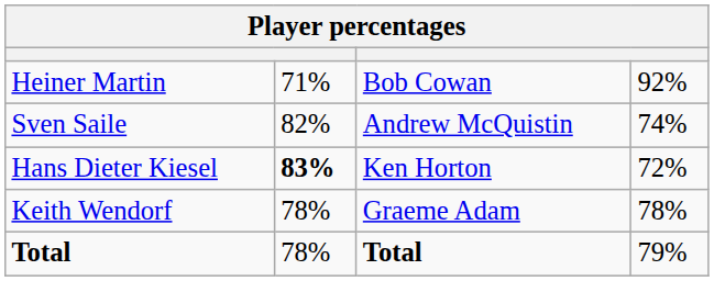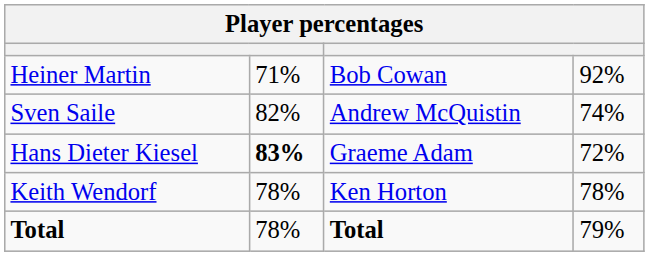Hans Dieter Kiesel | column 3: Ken Horton -> Graeme Adam
Keith Wendorf | column 3: Graeme Adam -> Ken Horton
